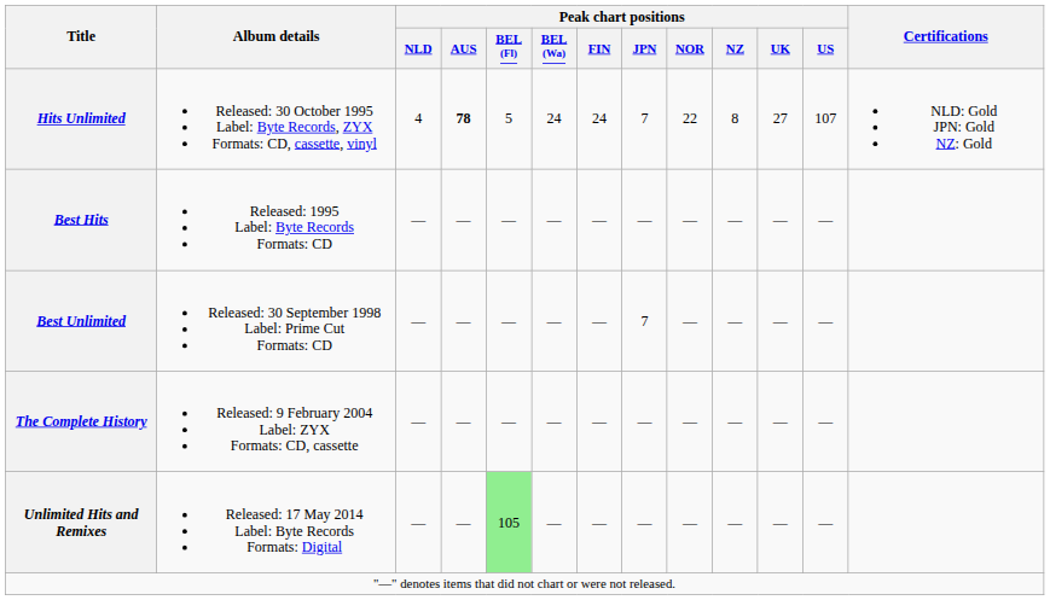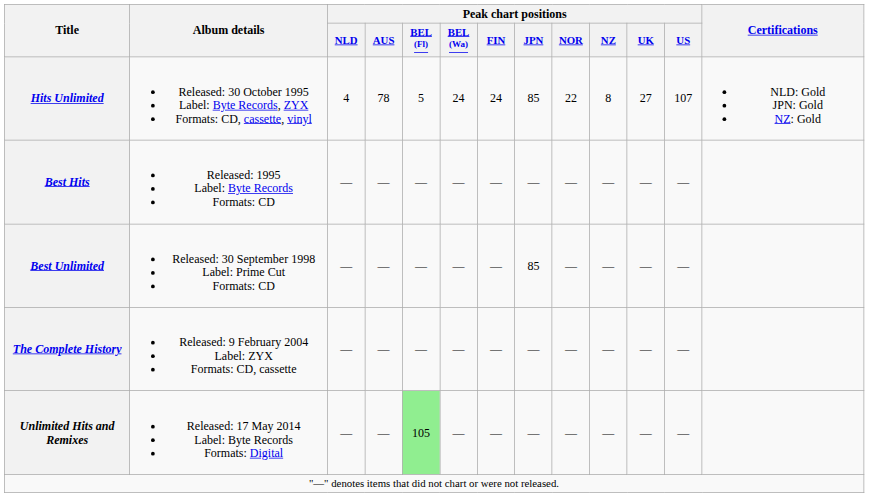Hits Unlimited | Peak chart positions / AUS: bold -> normal
Hits Unlimited | Peak chart positions / JPN: 7 -> 85
Best Unlimited | Peak chart positions / JPN: 7 -> 85
